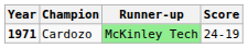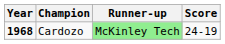Cardozo | Year: 1971 -> 1968
